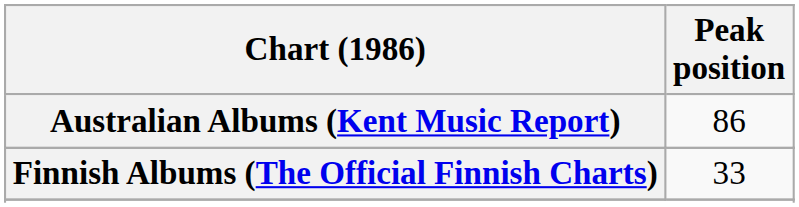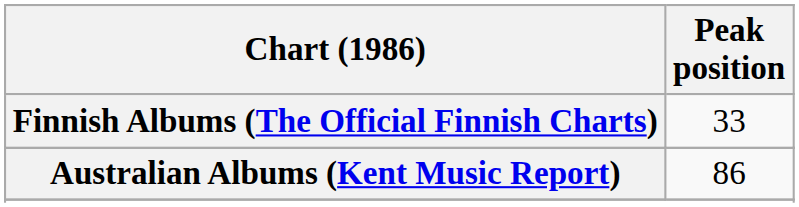rows swapped: Australian Albums (Kent Music Report) <-> Finnish Albums (The Official Finnish Charts)
